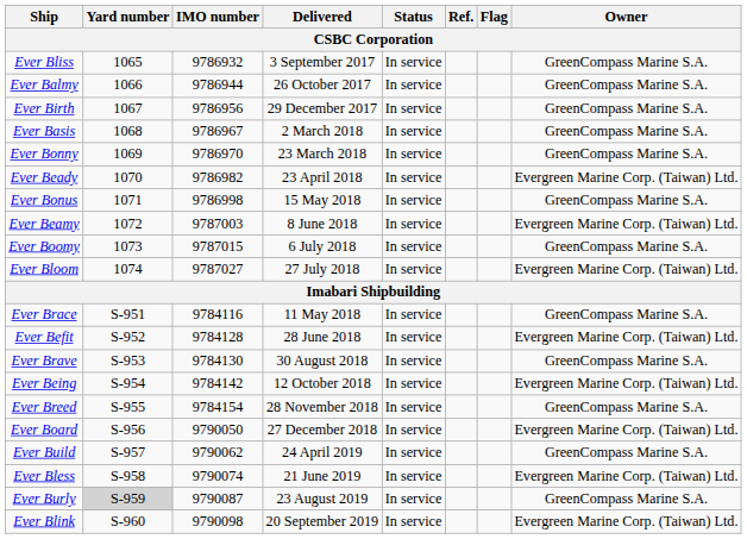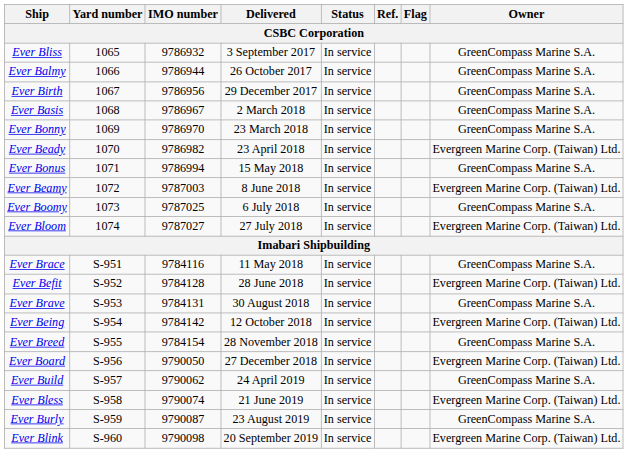Ever Bonus | IMO number: 9786998 -> 9786994
Ever Boomy | IMO number: 9787015 -> 9787025
Ever Brave | IMO number: 9784130 -> 9784131
Ever Burly | Yard number: lightgrey background -> no background
